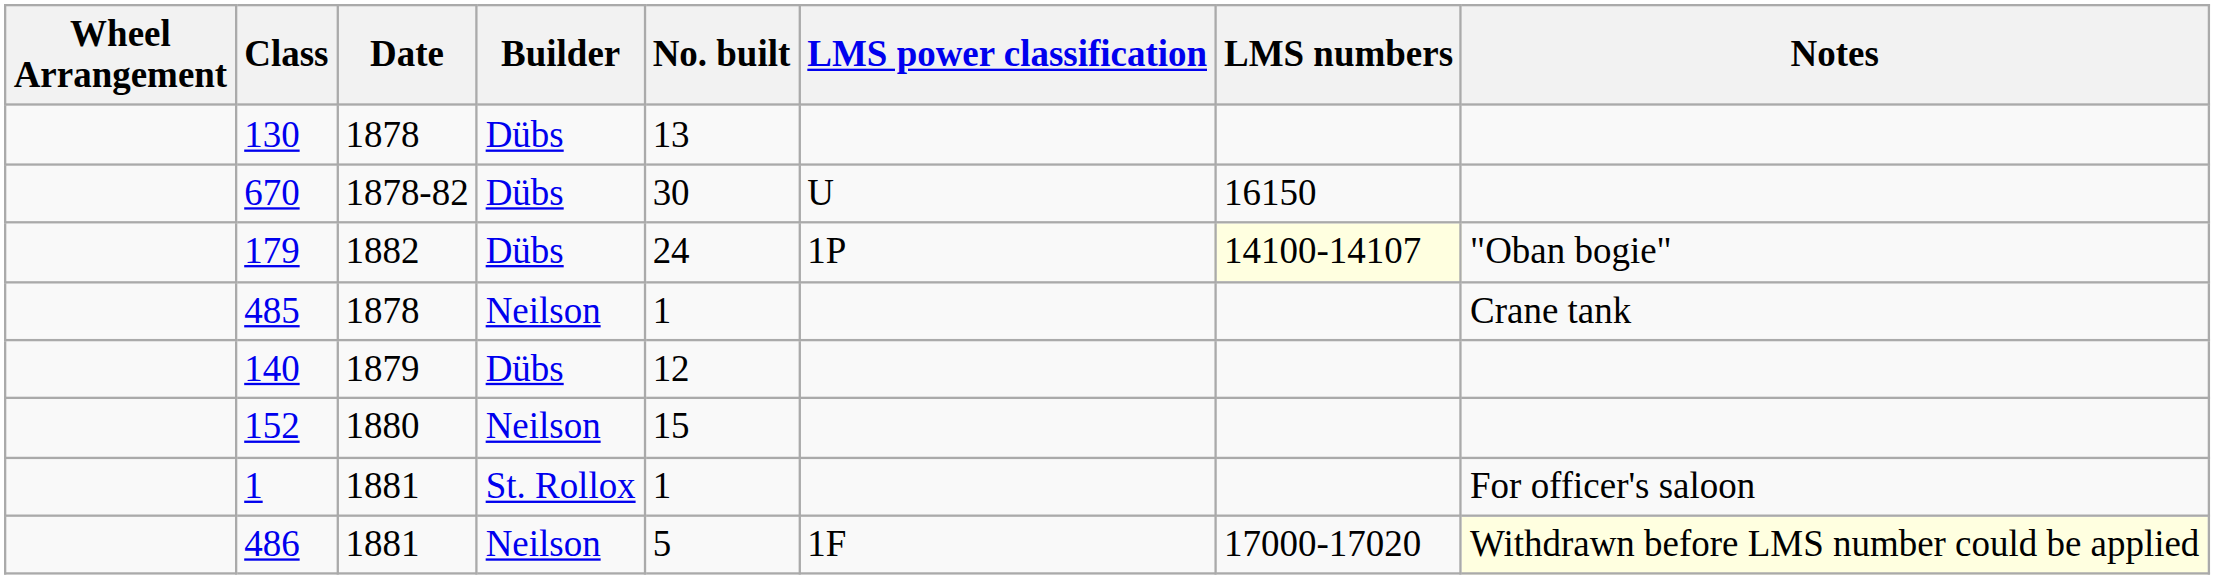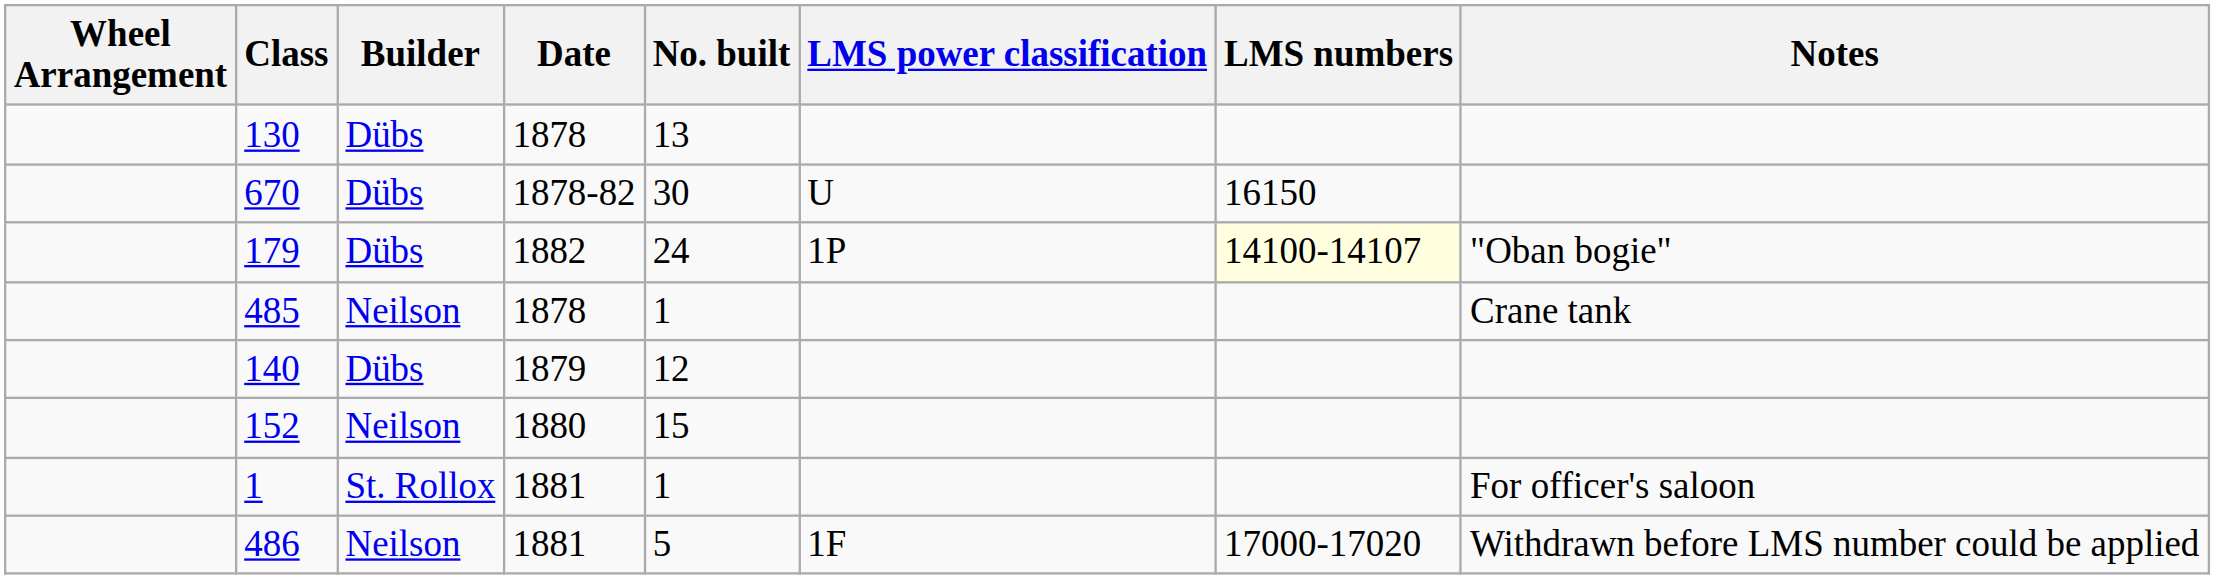columns swapped: Date <-> Builder
486 | Notes: lightyellow background -> no background
